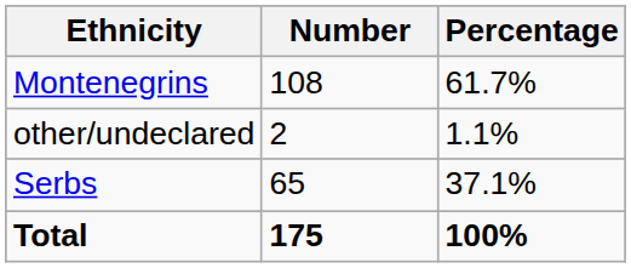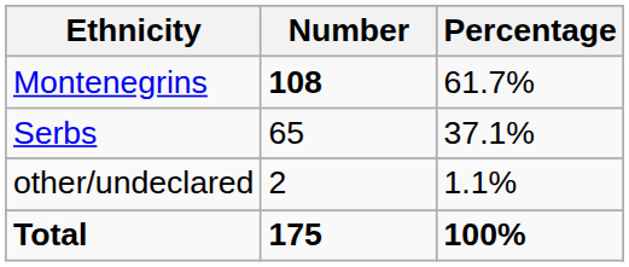Montenegrins | Number: normal -> bold
rows swapped: Serbs <-> other/undeclared
